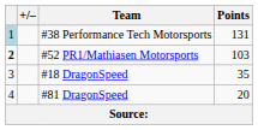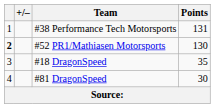#38 Performance Tech Motorsports | column 1: lightblue background -> no background
#52 PR1/Mathiasen Motorsports | Points: 103 -> 130
#81 DragonSpeed | Points: 20 -> 30
